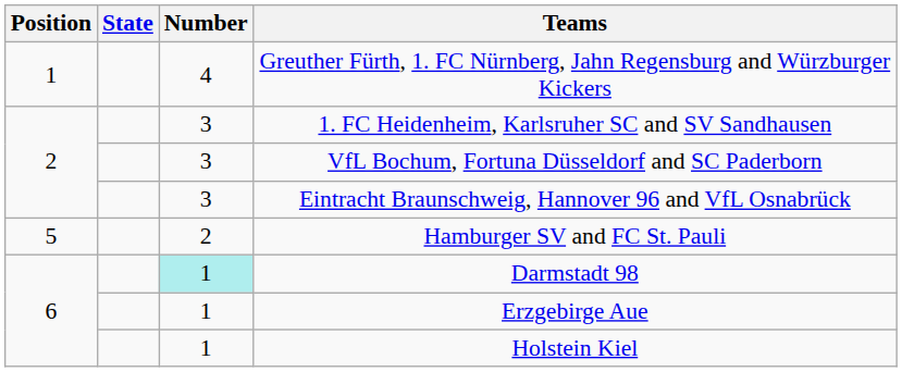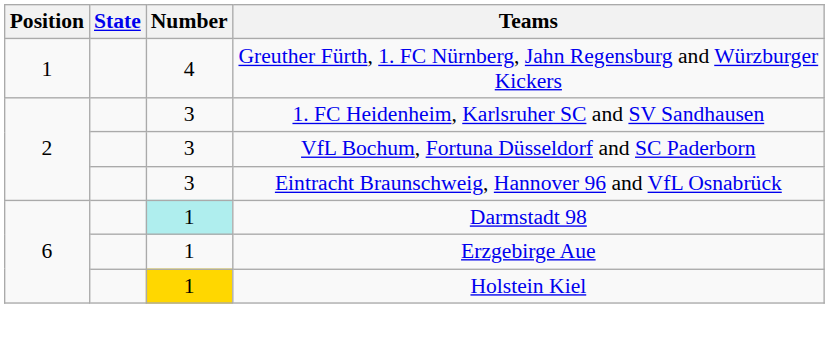- row: 5 | 2 | Hamburger SV and FC St. Pauli
Holstein Kiel | Number: no background -> gold background
